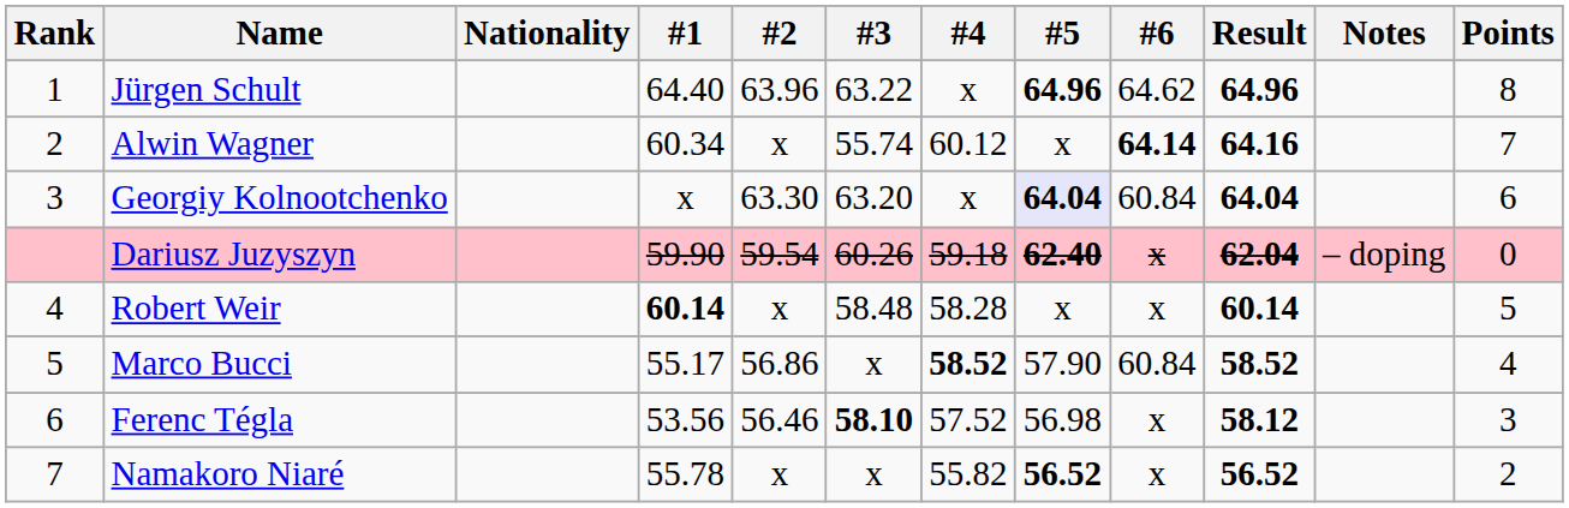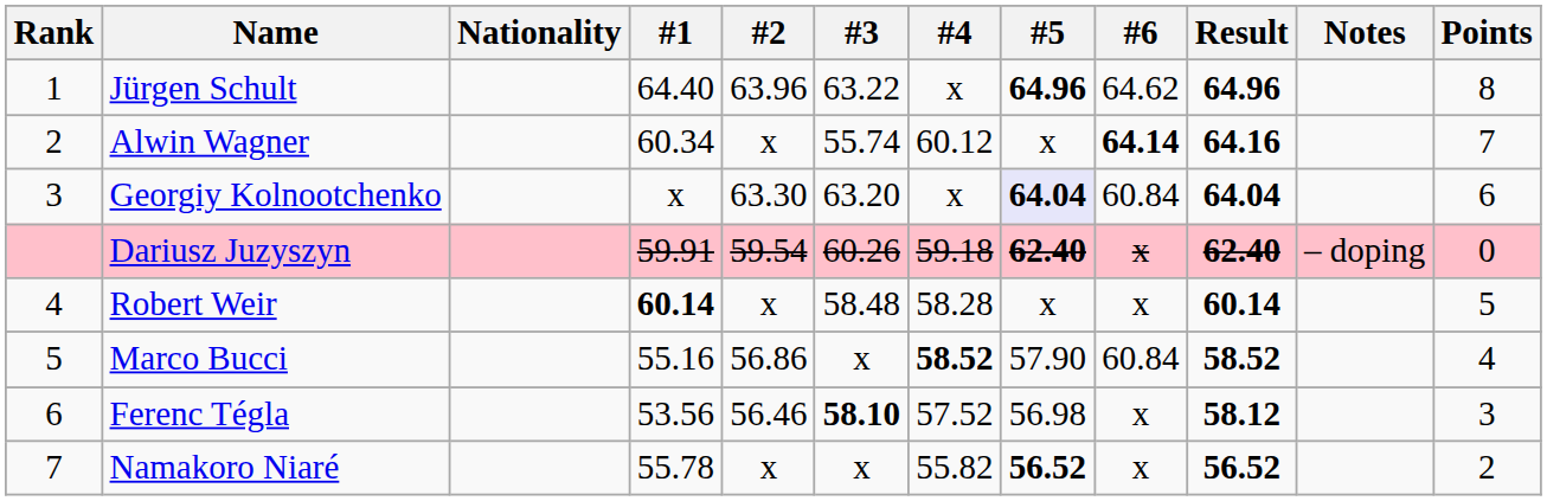Dariusz Juzyszyn | #1: 59.90 -> 59.91
Dariusz Juzyszyn | Result: 62.04 -> 62.40
Marco Bucci | #1: 55.17 -> 55.16
